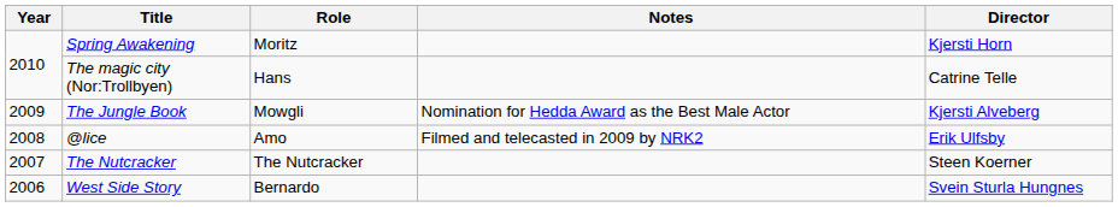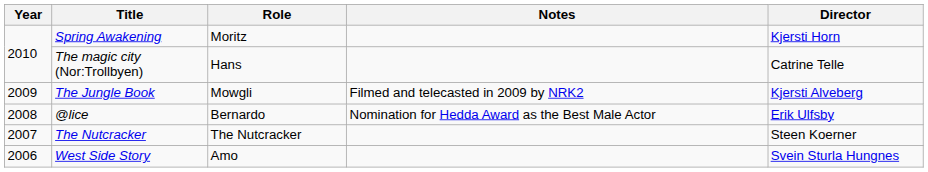The Jungle Book | Notes: Nomination for Hedda Award as the Best Male Actor -> Filmed and telecasted in 2009 by NRK2
@lice | Role: Amo -> Bernardo
@lice | Notes: Filmed and telecasted in 2009 by NRK2 -> Nomination for Hedda Award as the Best Male Actor
West Side Story | Role: Bernardo -> Amo
